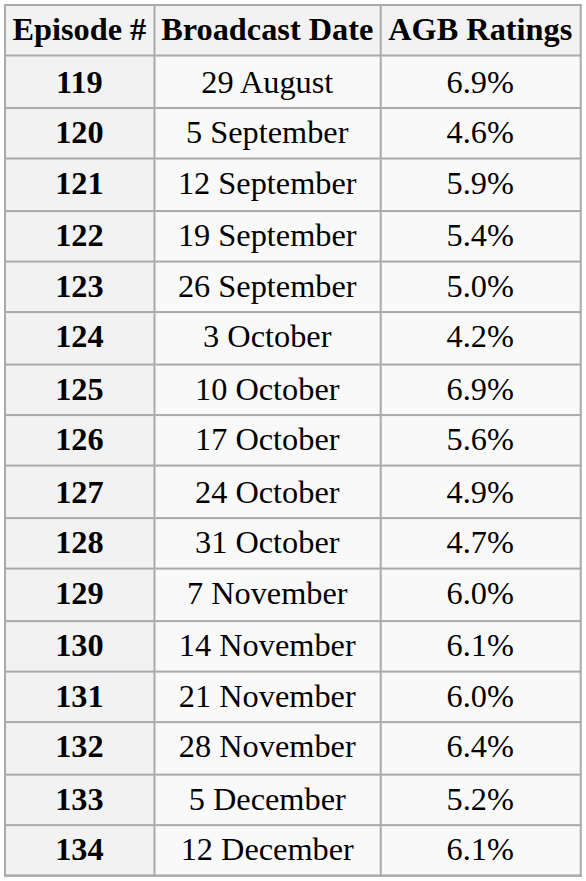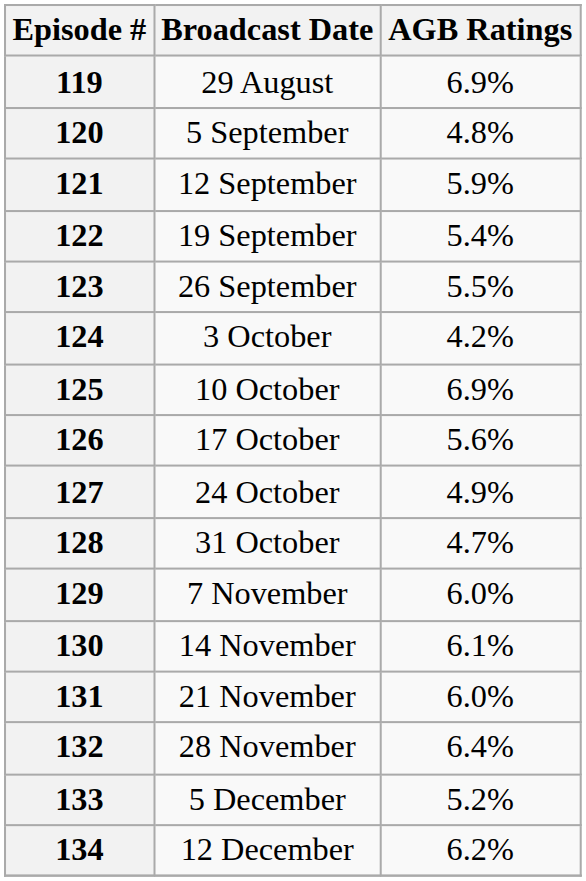120 | AGB Ratings: 4.6% -> 4.8%
123 | AGB Ratings: 5.0% -> 5.5%
134 | AGB Ratings: 6.1% -> 6.2%
